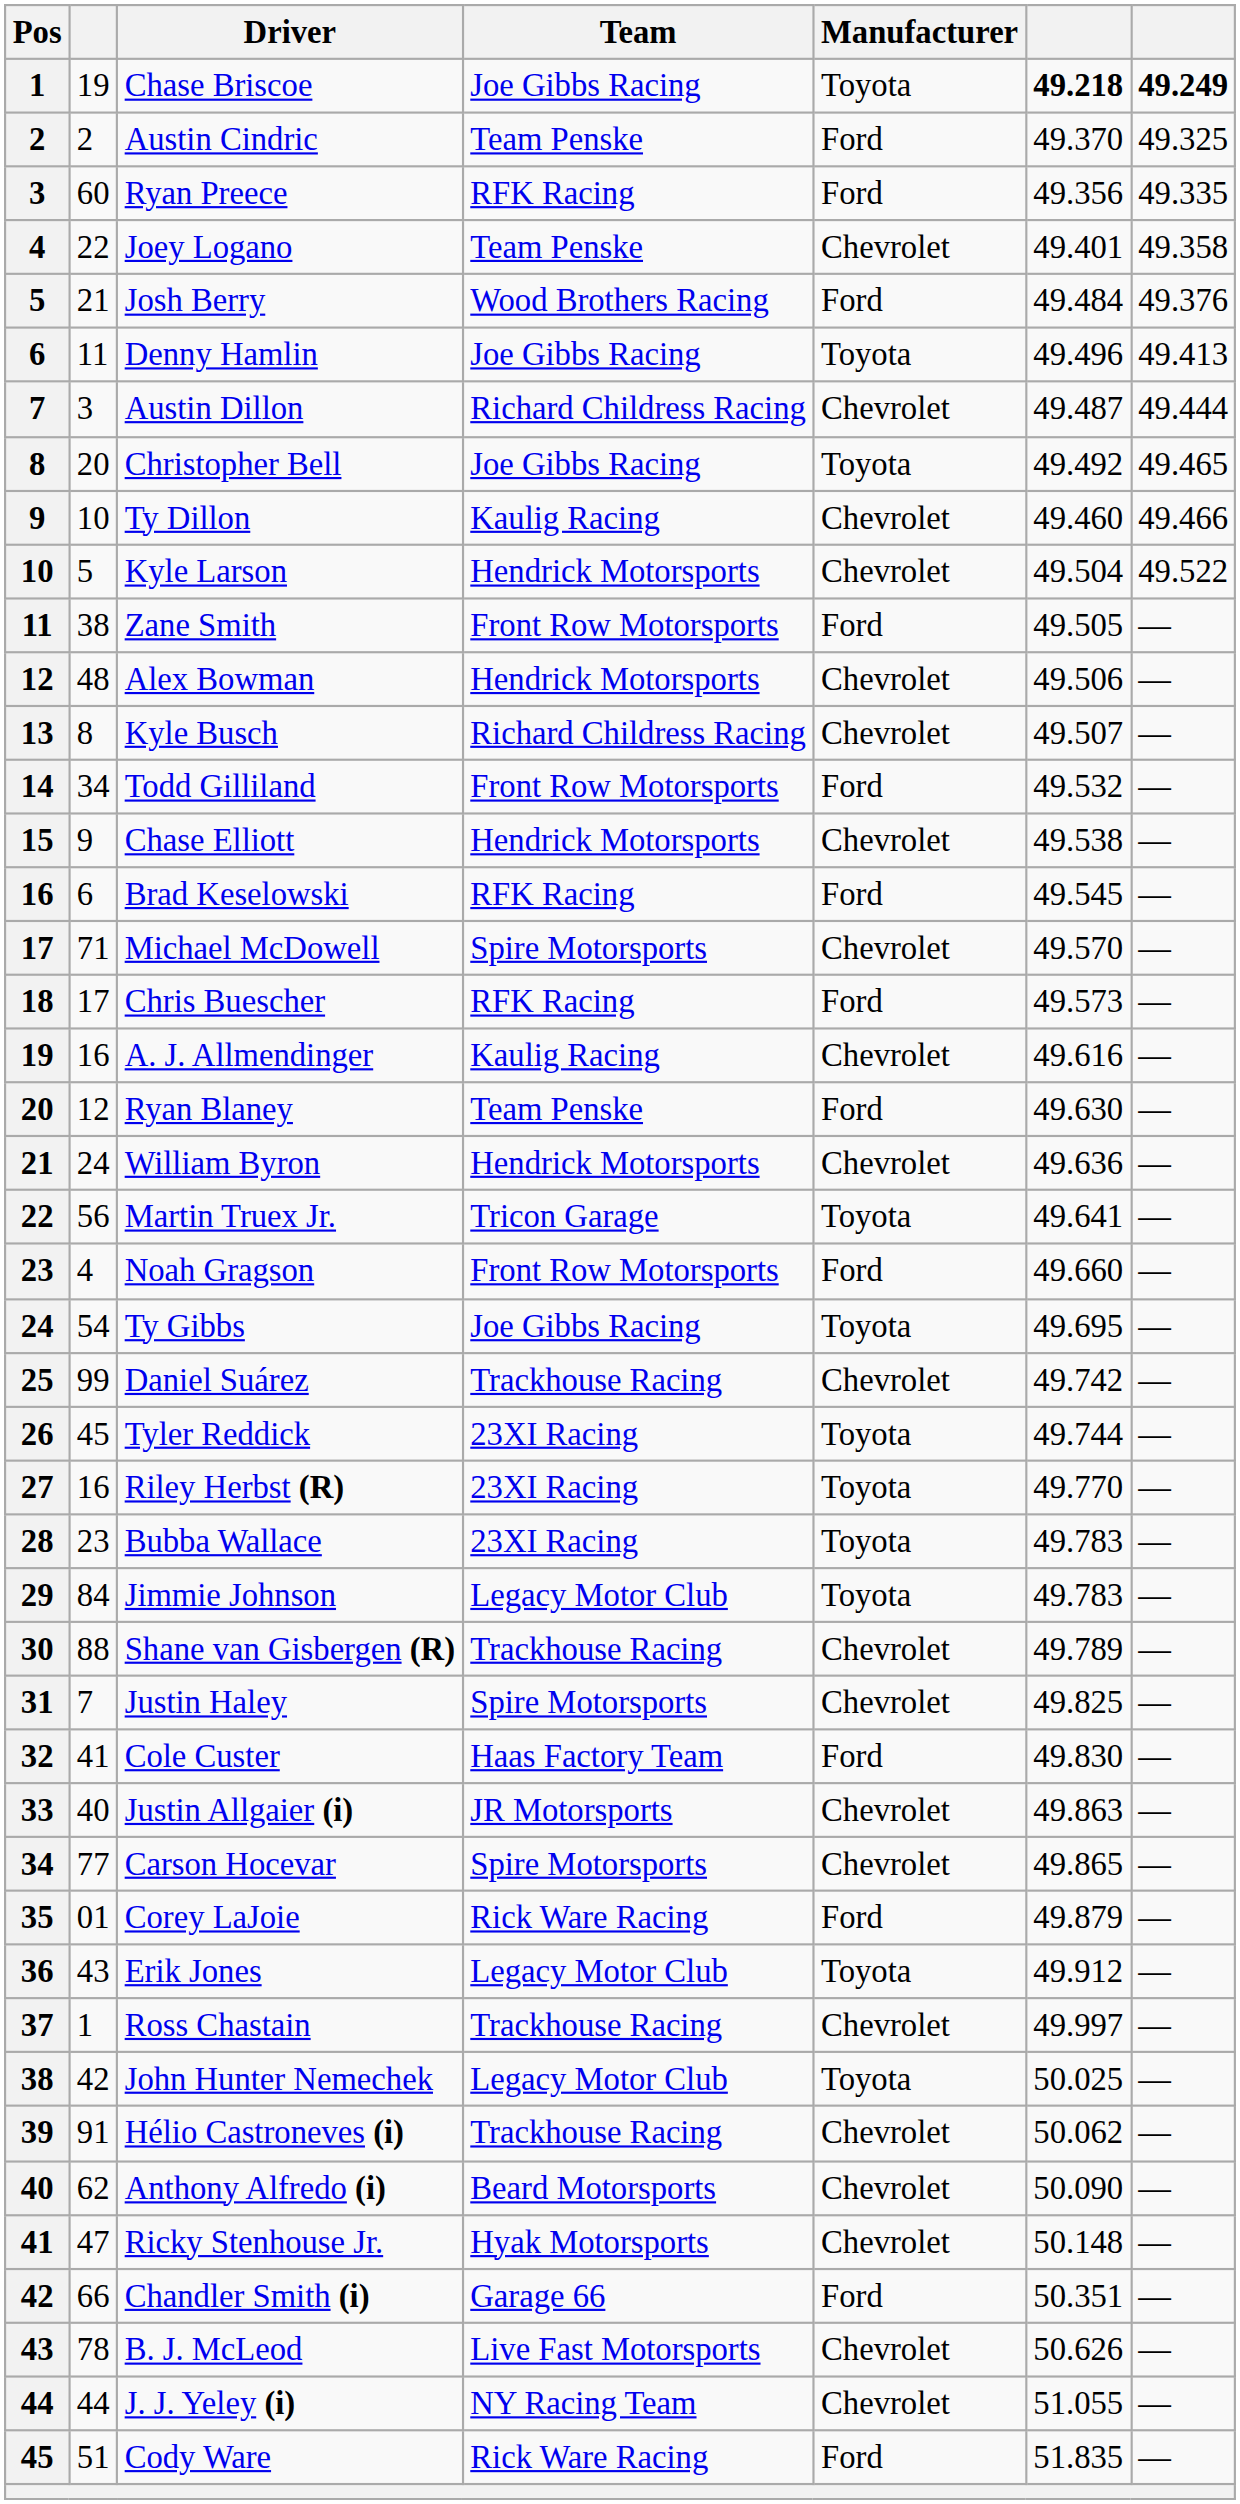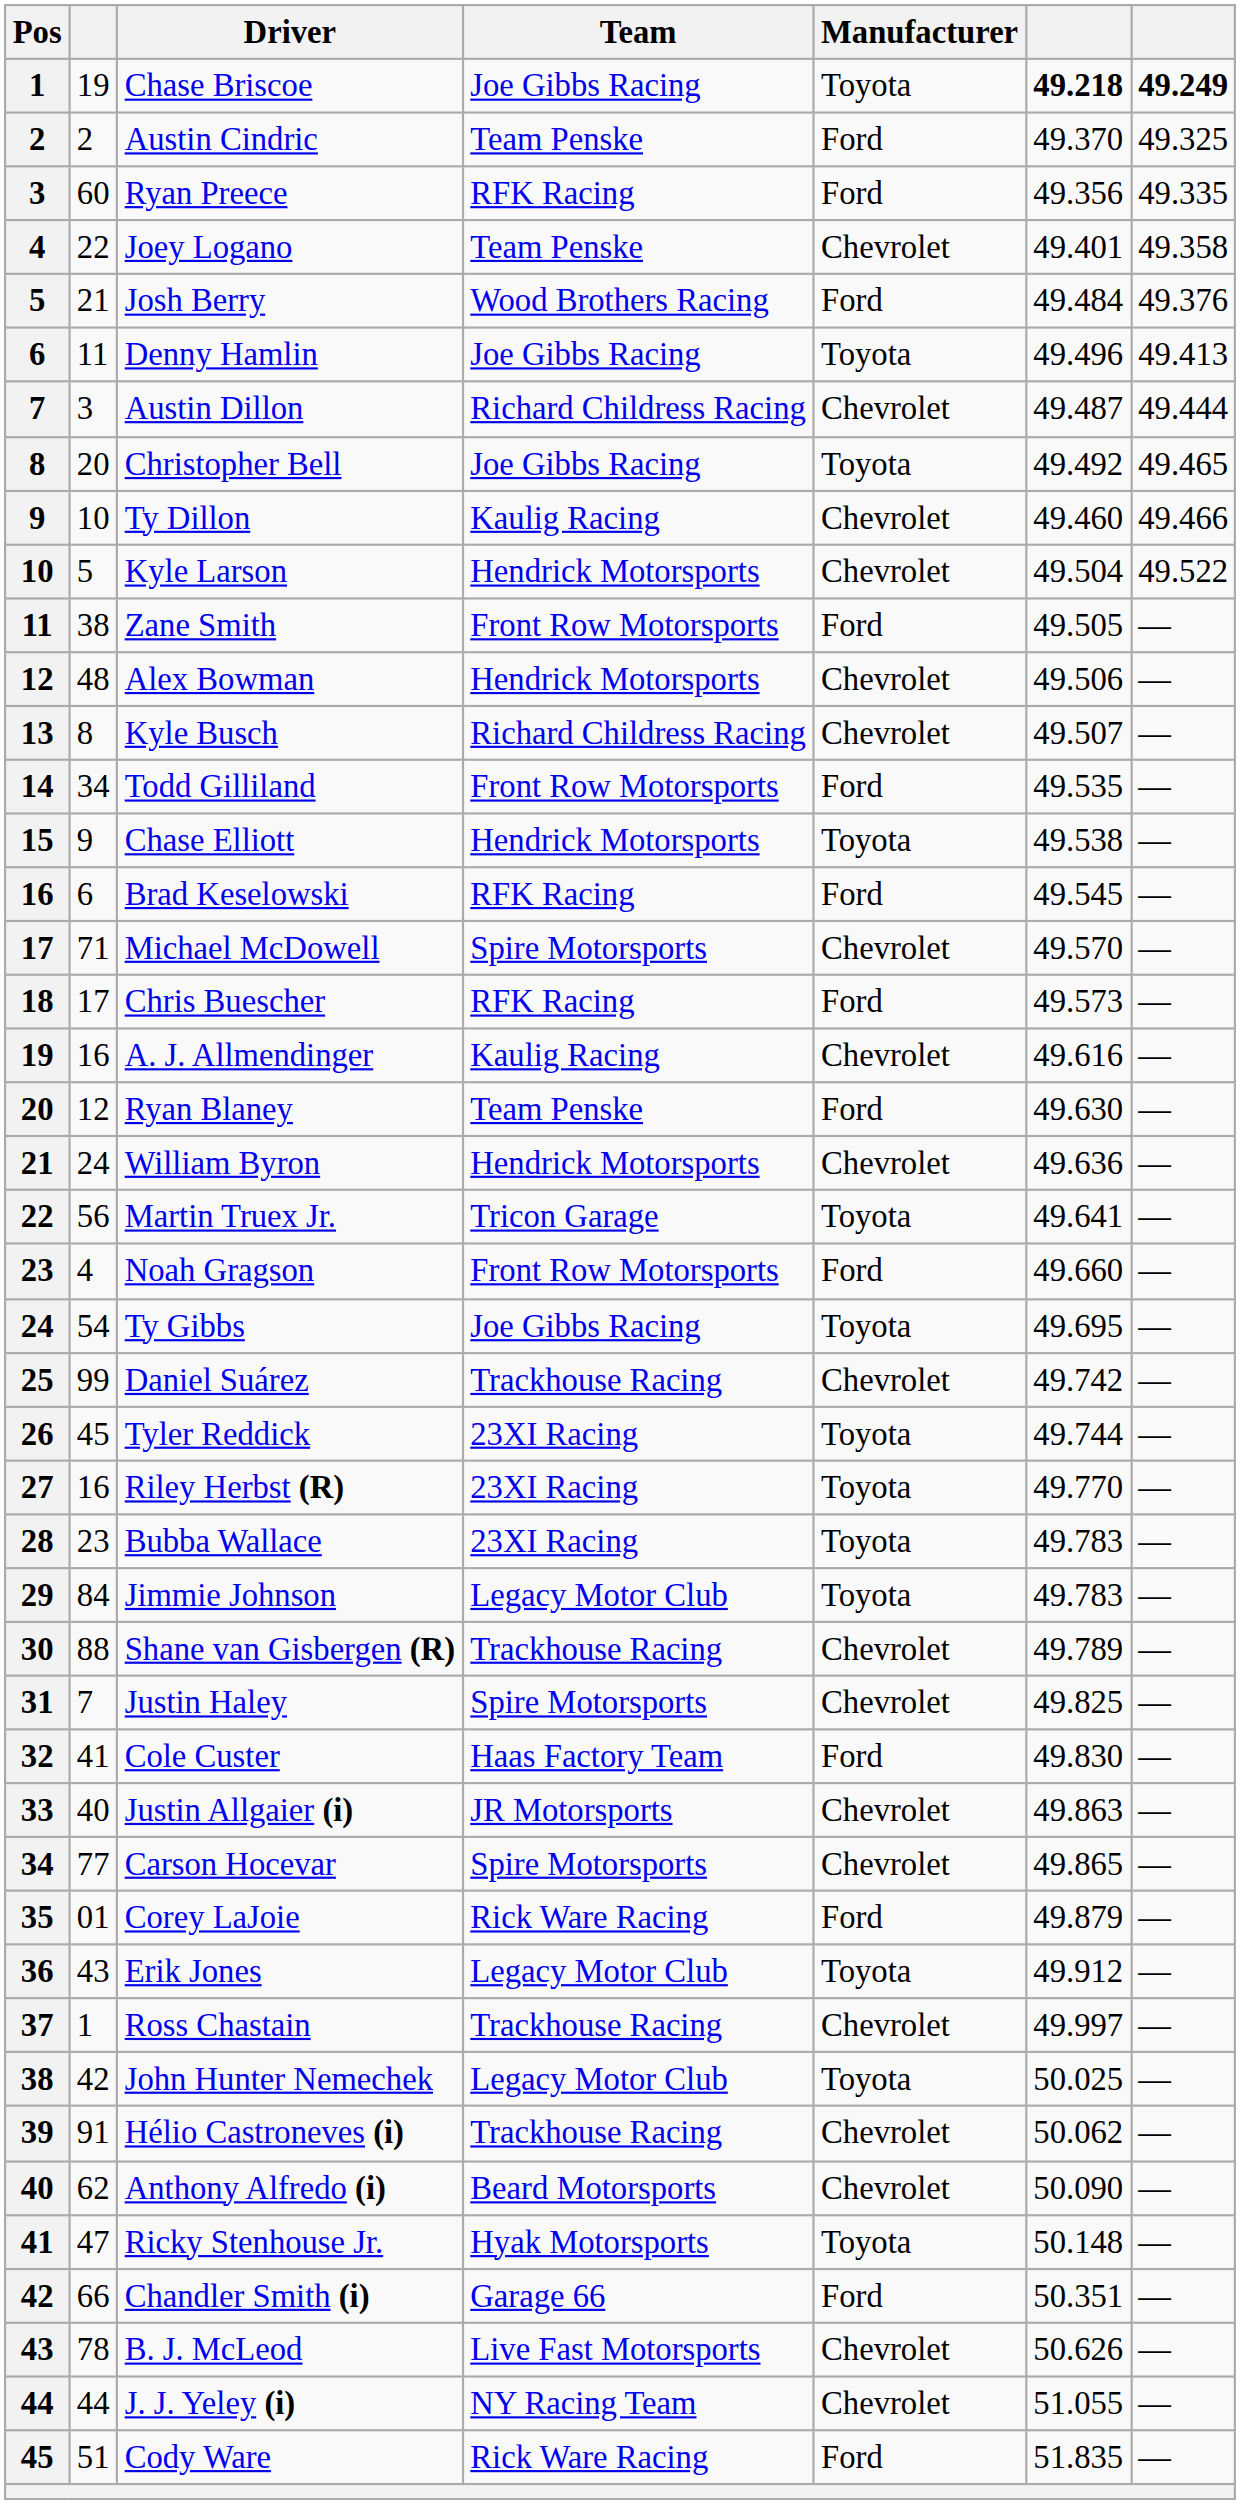Todd Gilliland | column 6: 49.532 -> 49.535
Chase Elliott | Manufacturer: Chevrolet -> Toyota
Ricky Stenhouse Jr. | Manufacturer: Chevrolet -> Toyota
